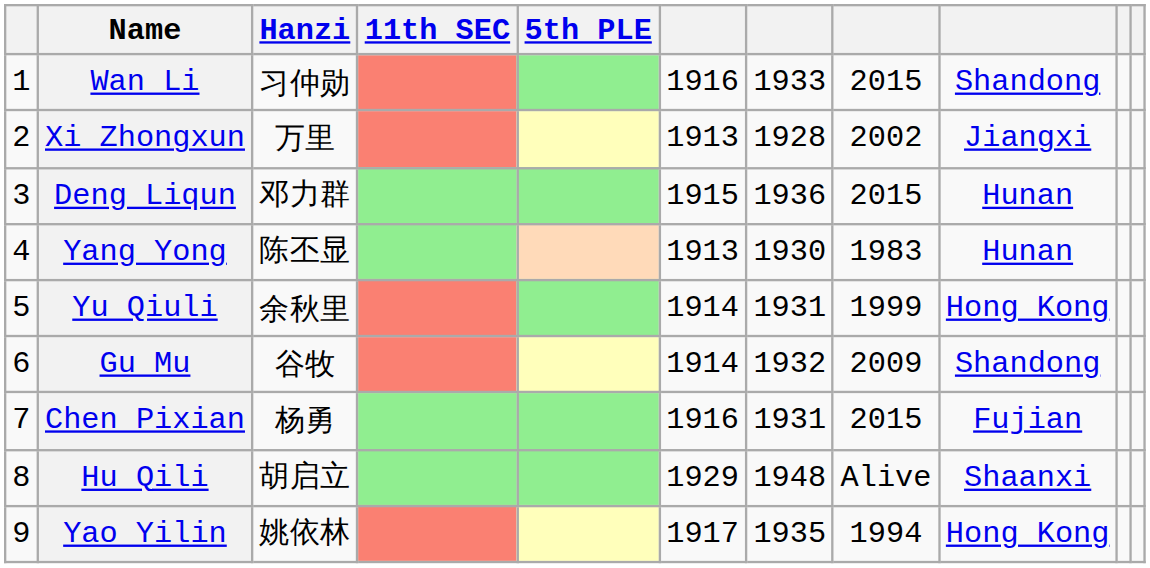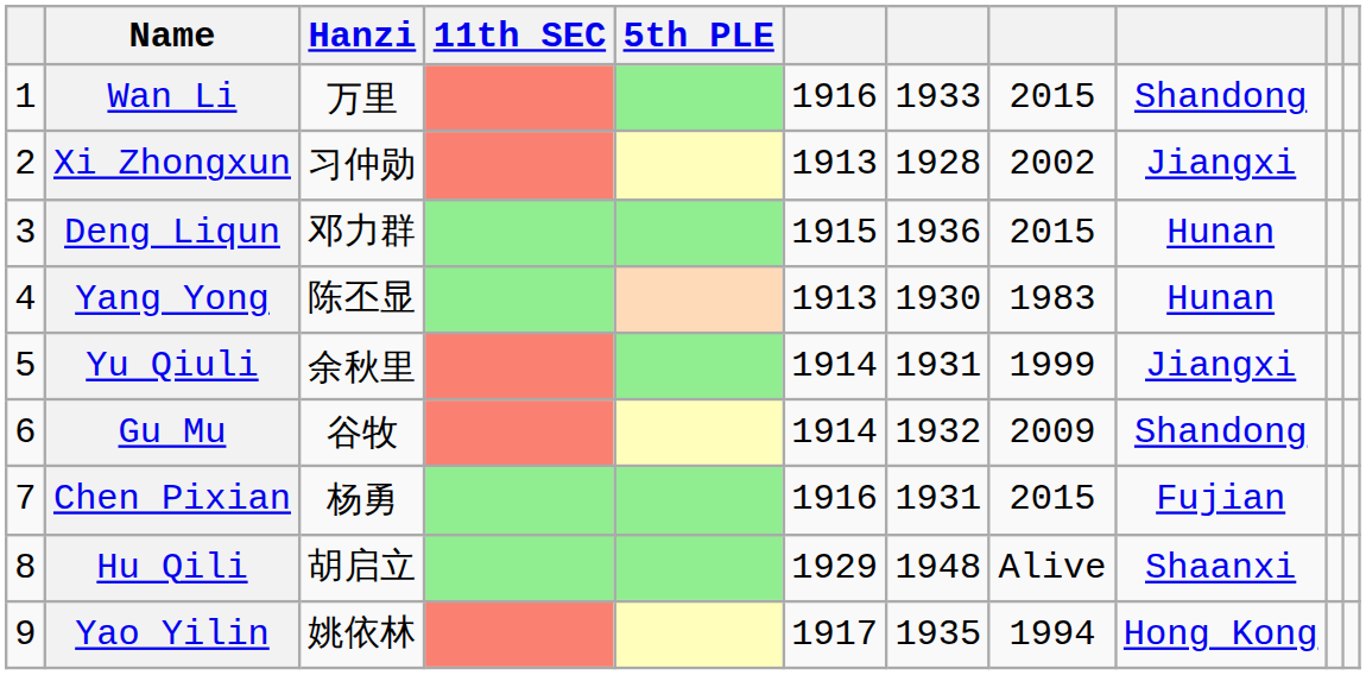Wan Li | Hanzi: 习仲勋 -> 万里
Xi Zhongxun | Hanzi: 万里 -> 习仲勋
Yu Qiuli | column 9: Hong Kong -> Jiangxi
